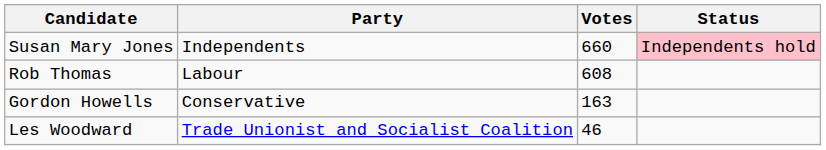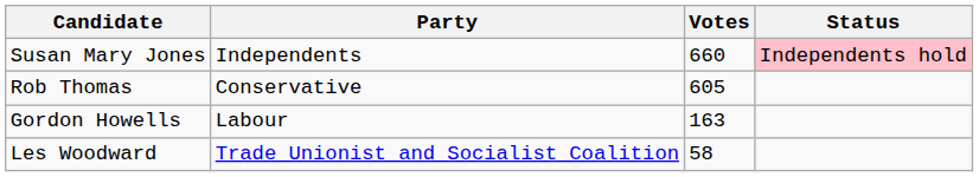Rob Thomas | Party: Labour -> Conservative
Rob Thomas | Votes: 608 -> 605
Gordon Howells | Party: Conservative -> Labour
Les Woodward | Votes: 46 -> 58
